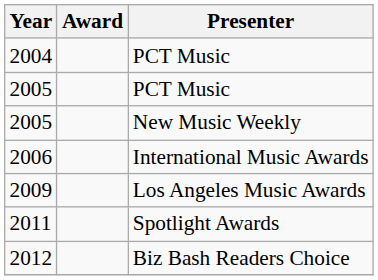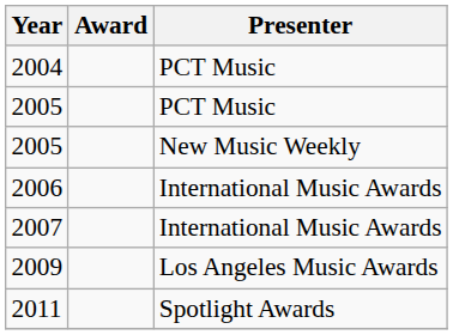+ row: 2007 | International Music Awards
- row: 2012 | Biz Bash Readers Choice
